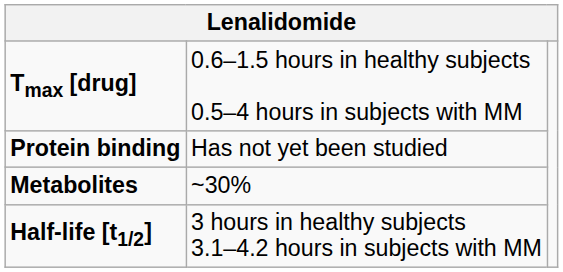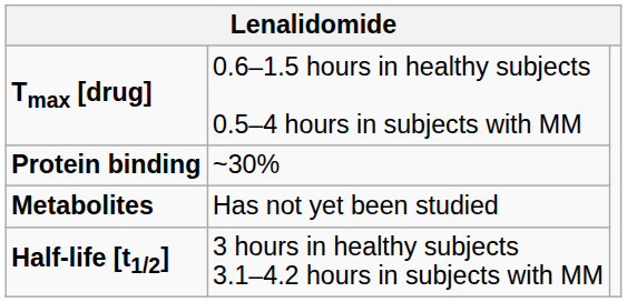Protein binding | column 2: Has not yet been studied -> ~30%
Metabolites | column 2: ~30% -> Has not yet been studied
